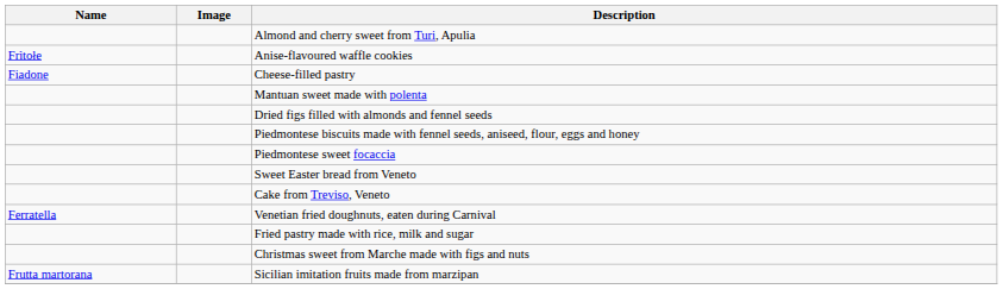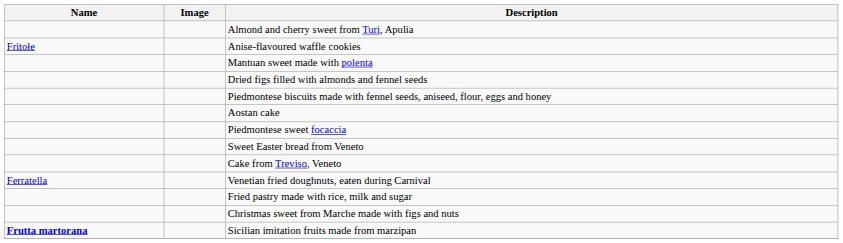- row: Fiadone | Cheese-filled pastry
+ row: Aostan cake
Sicilian imitation fruits made from marzipan | Name: normal -> bold
